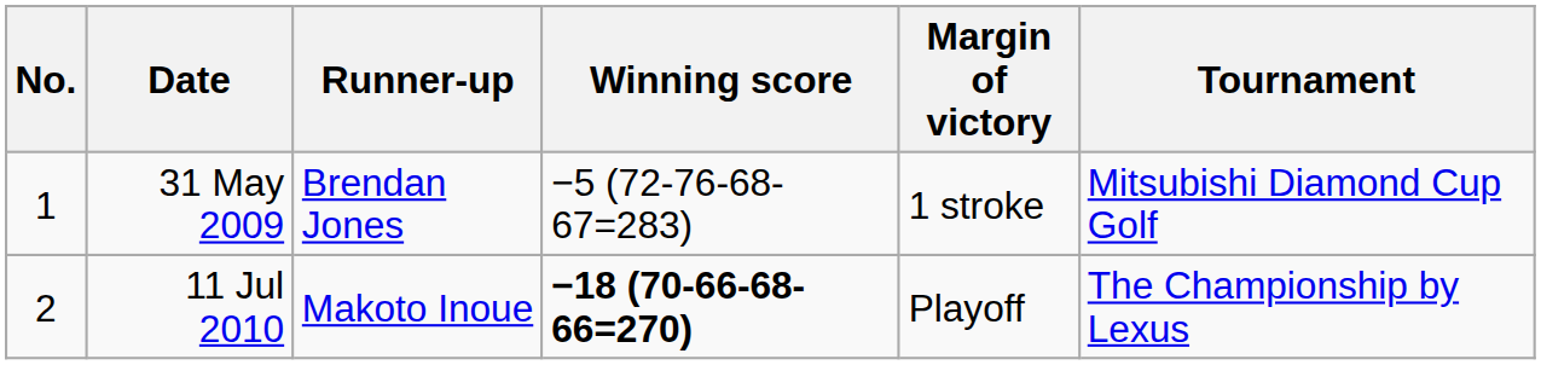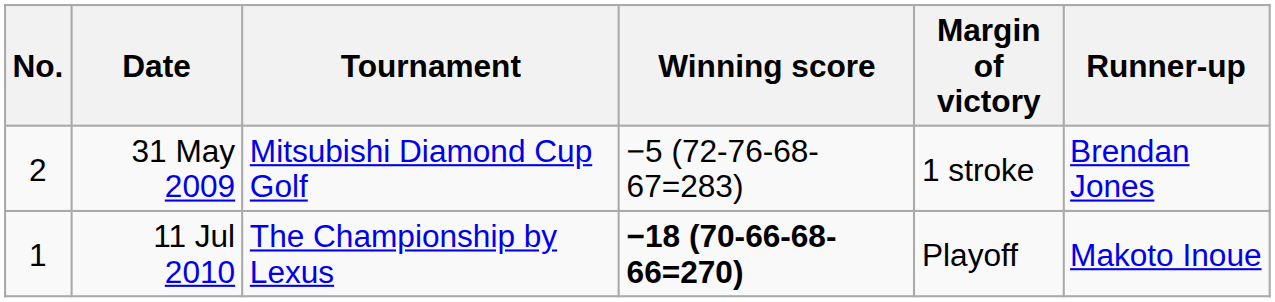columns swapped: Tournament <-> Runner-up
31 May 2009 | No.: 1 -> 2
11 Jul 2010 | No.: 2 -> 1
